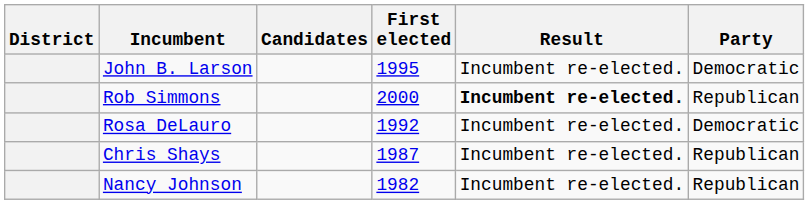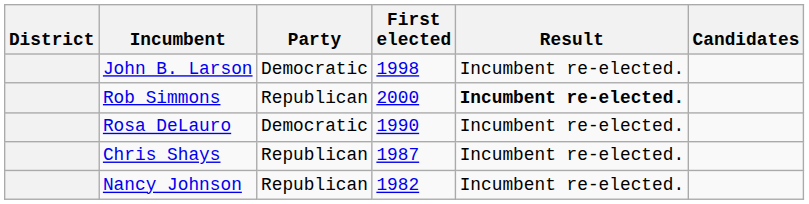columns swapped: Party <-> Candidates
John B. Larson | First elected: 1995 -> 1998
Rosa DeLauro | First elected: 1992 -> 1990
